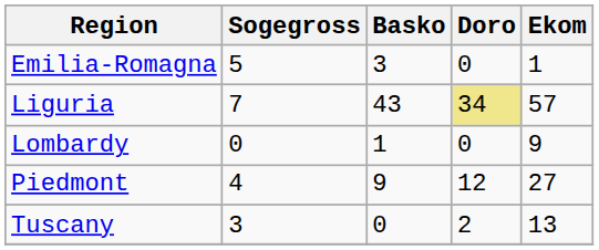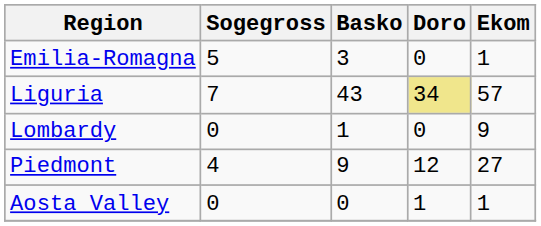- row: Tuscany | 3 | 0 | 2 | 13
+ row: Aosta Valley | 0 | 0 | 1 | 1
